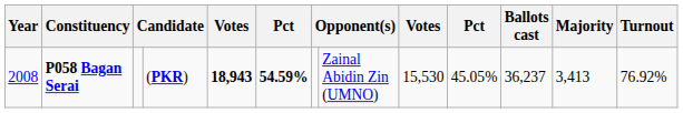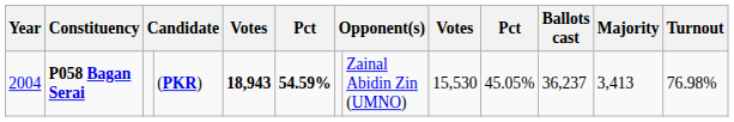P058 Bagan Serai | Year: 2008 -> 2004
P058 Bagan Serai | Turnout: 76.92% -> 76.98%
